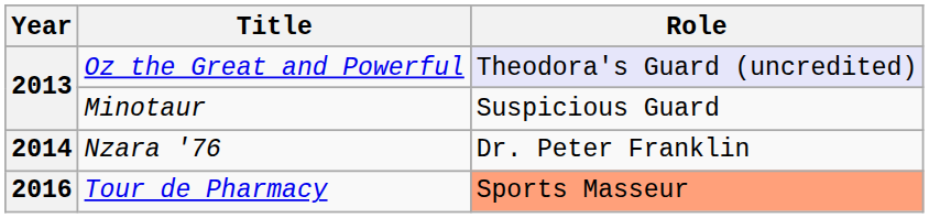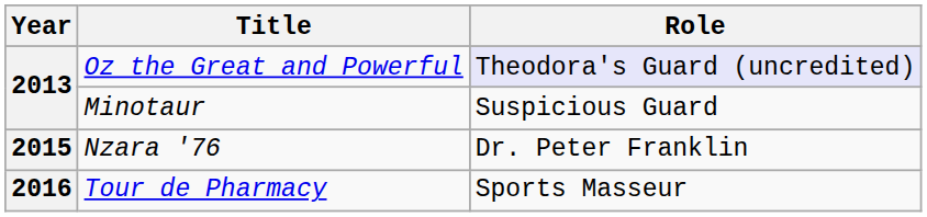Nzara '76 | Year: 2014 -> 2015
Tour de Pharmacy | Role: lightsalmon background -> no background
